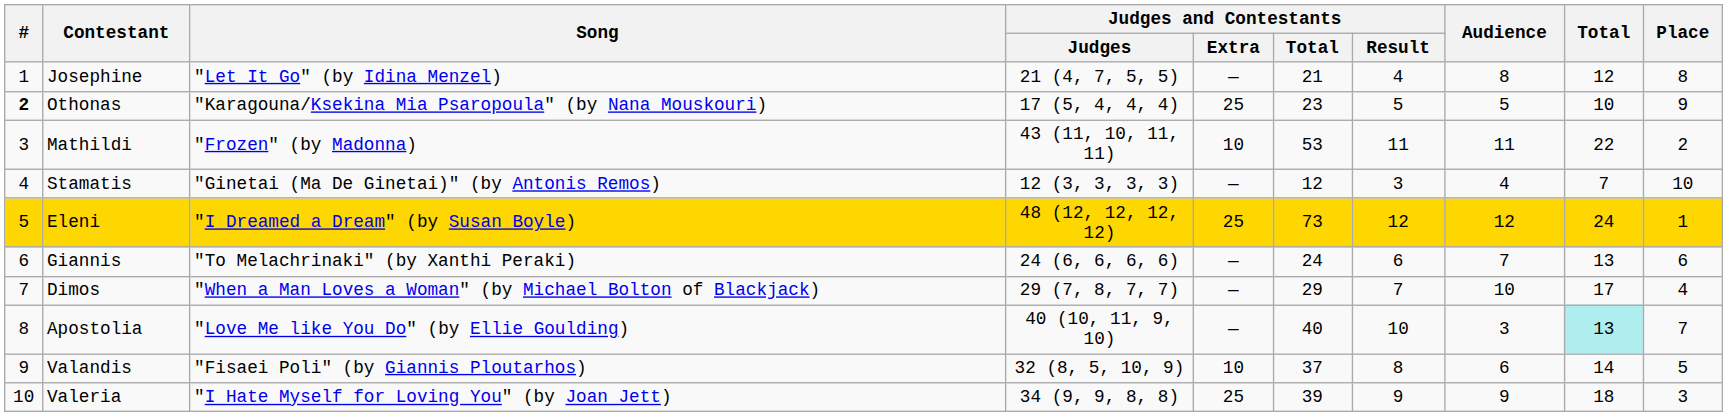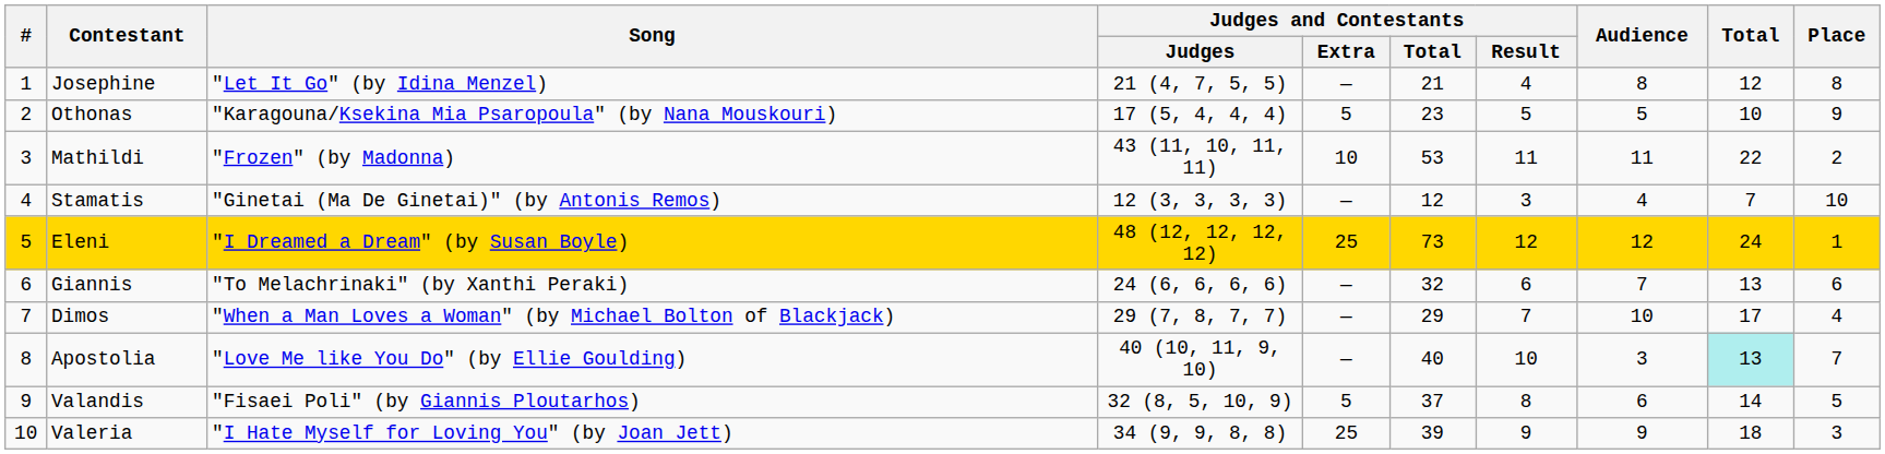Othonas | #: bold -> normal
Othonas | Judges and Contestants / Extra: 25 -> 5
Giannis | Judges and Contestants / Total: 24 -> 32
Valandis | Judges and Contestants / Extra: 10 -> 5
